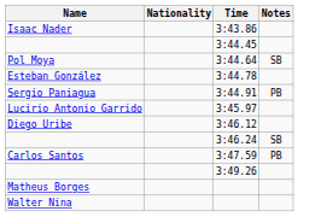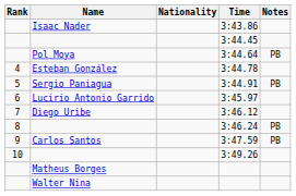+ column: Rank | 4 | 5 | 6 | 7 | 8 | 9 | 10
3:44.64 | Notes: SB -> PB
3:46.24 | Notes: SB -> PB
